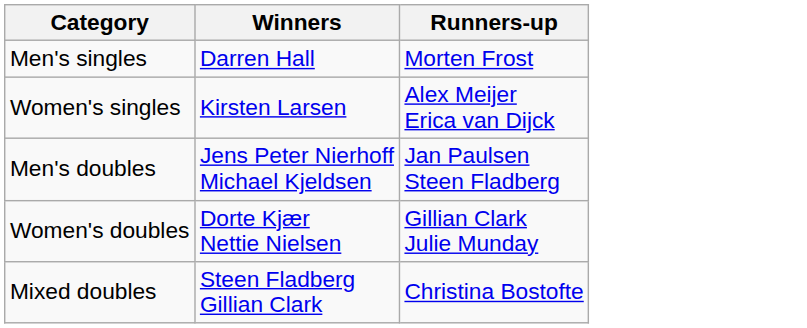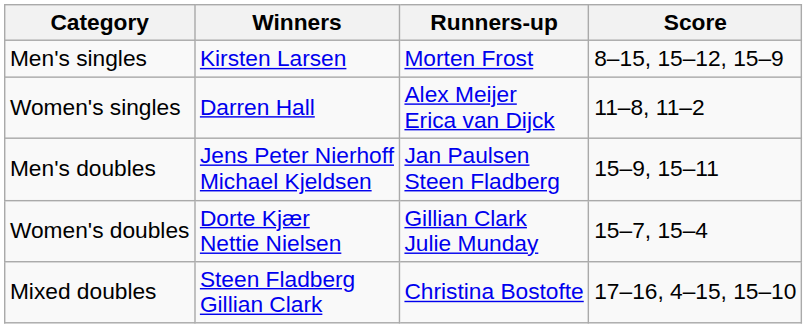+ column: Score | 8–15, 15–12, 15–9 | 11–8, 11–2 | 15–9, 15–11 | 15–7, 15–4 | 17–16, 4–15, 15–10
Men's singles | Winners: Darren Hall -> Kirsten Larsen
Women's singles | Winners: Kirsten Larsen -> Darren Hall
